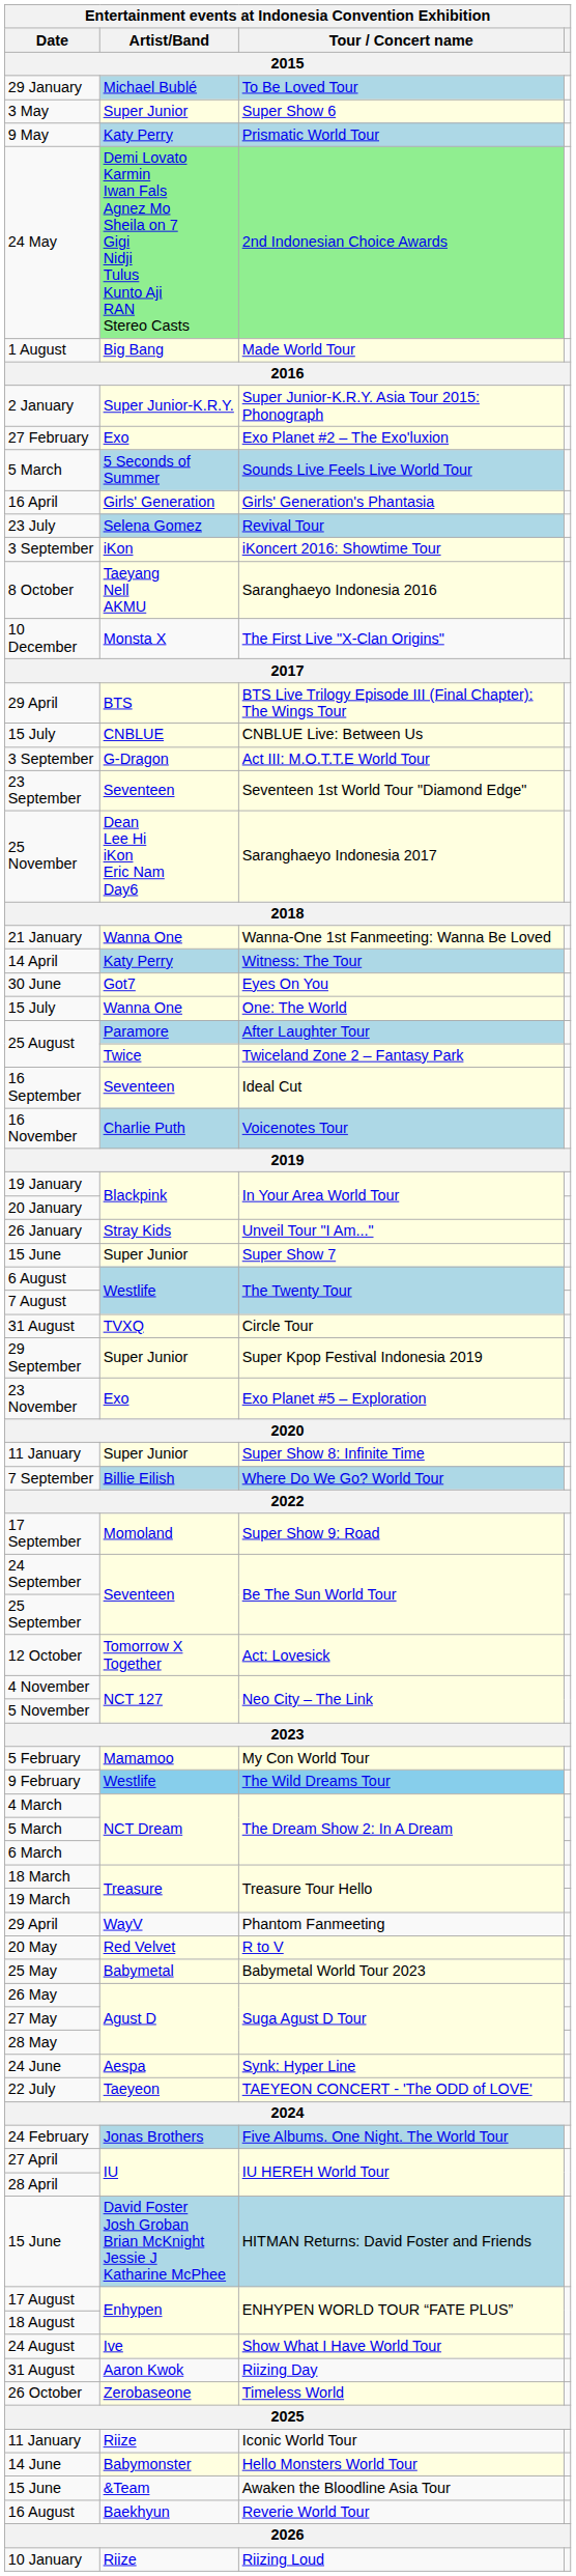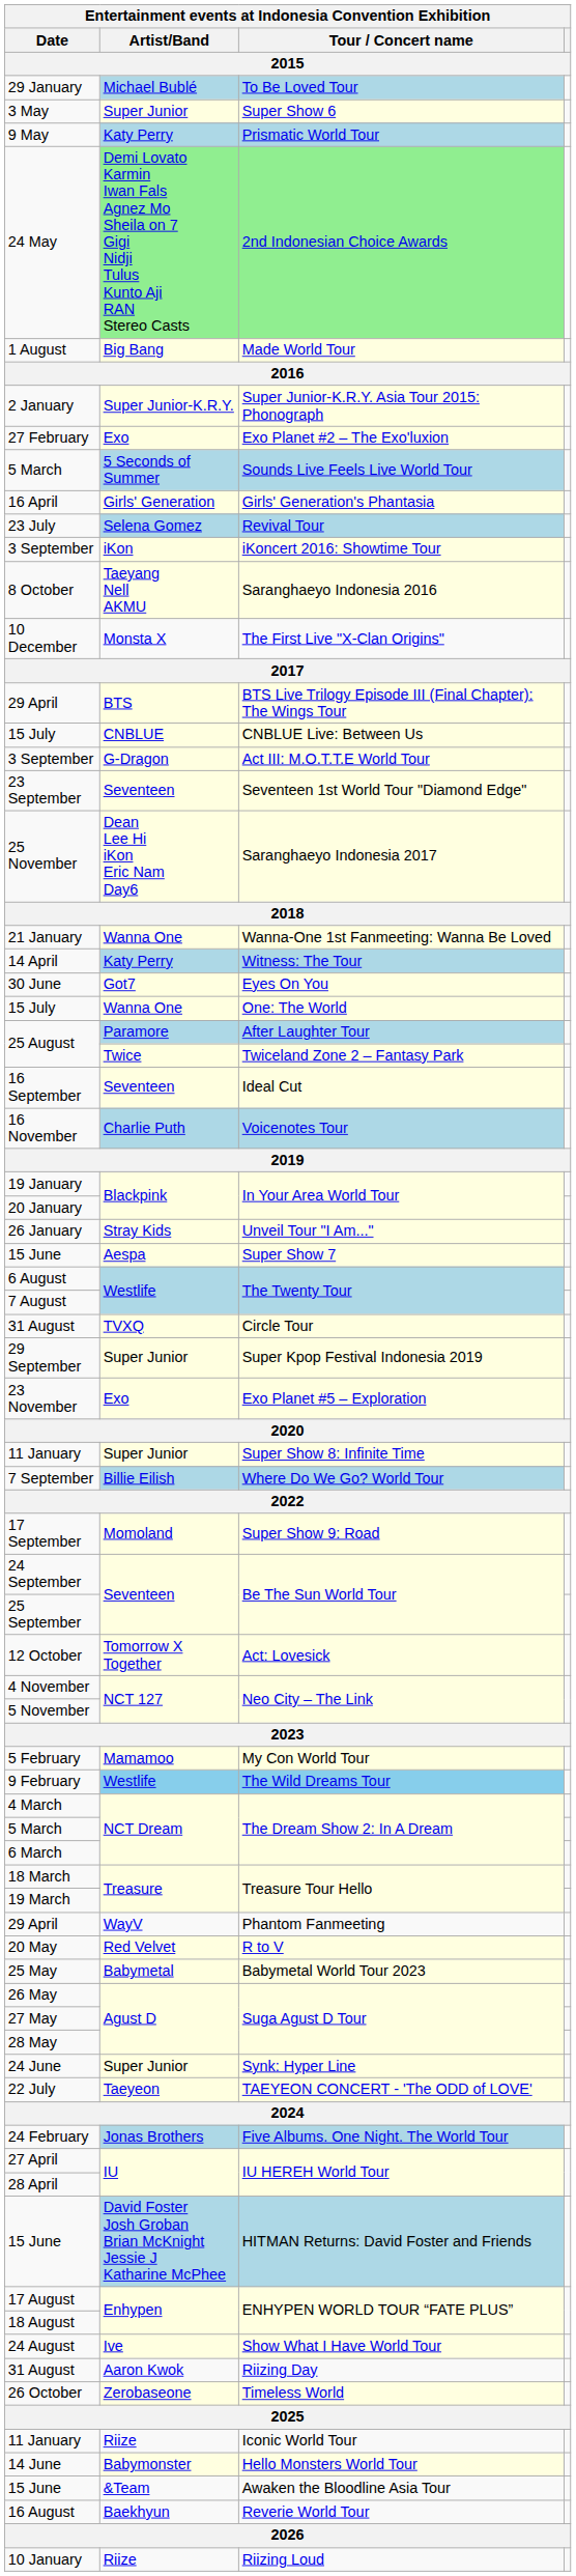15 June / Super Show 7 | Artist/Band: Super Junior -> Aespa
24 June | Artist/Band: Aespa -> Super Junior
